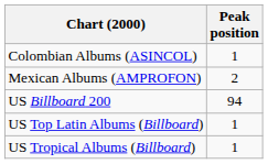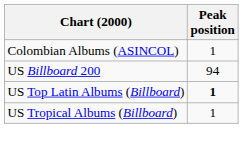- row: Mexican Albums (AMPROFON) | 2
US Top Latin Albums (Billboard) | Peak position: normal -> bold
